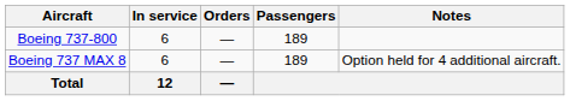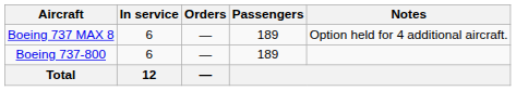rows swapped: Boeing 737-800 <-> Boeing 737 MAX 8
